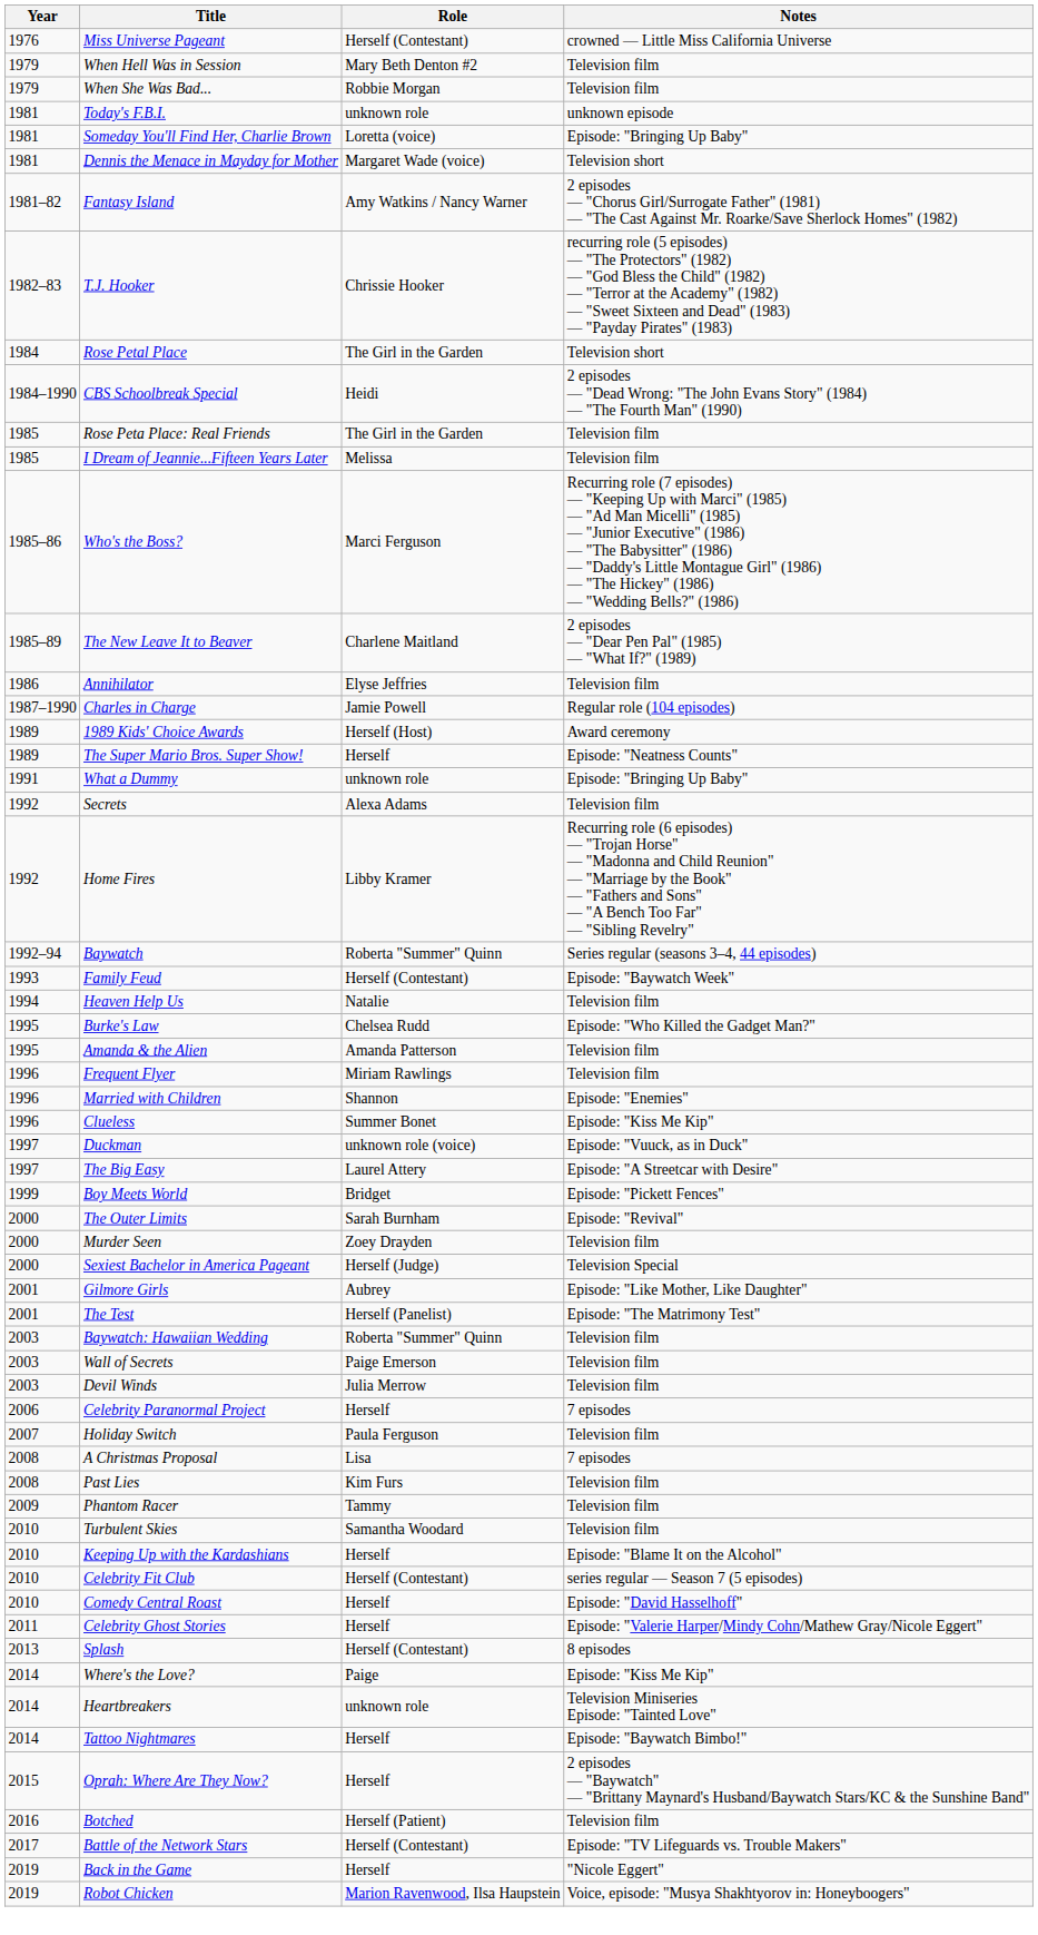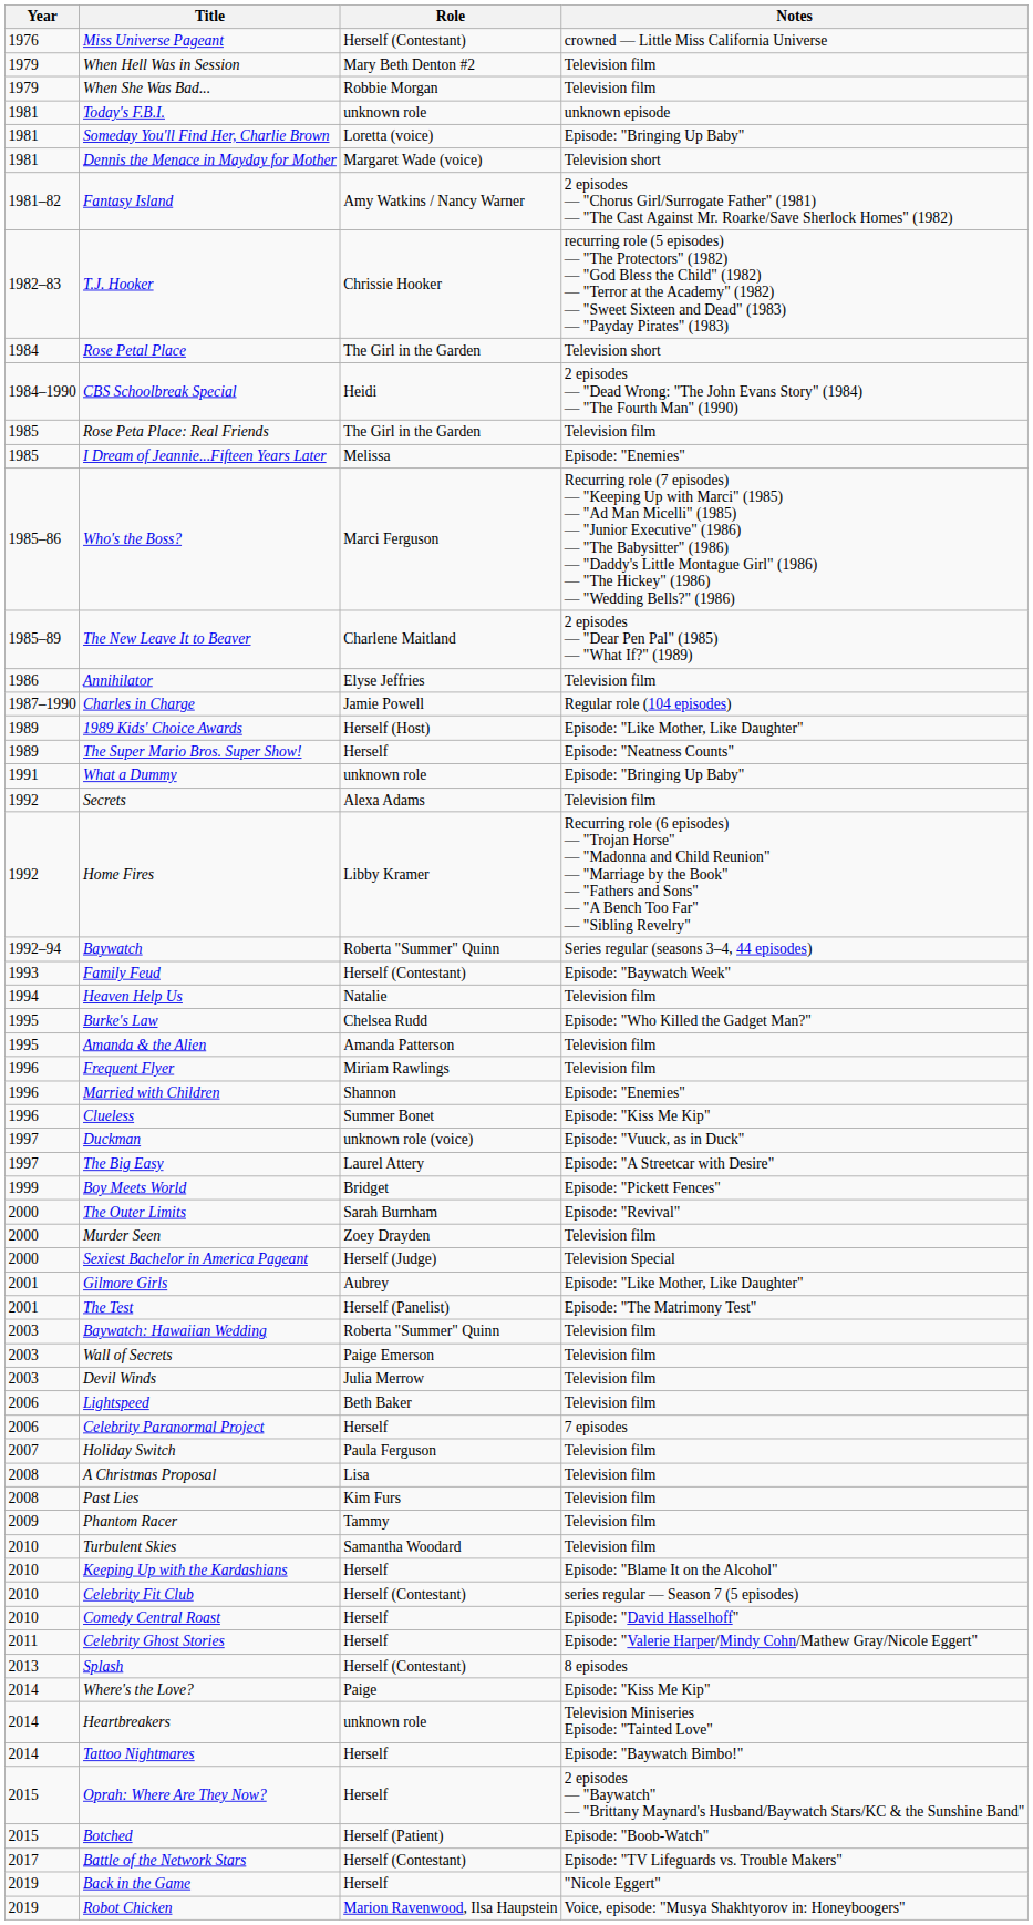I Dream of Jeannie...Fifteen Years Later | Notes: Television film -> Episode: "Enemies"
1989 Kids' Choice Awards | Notes: Award ceremony -> Episode: "Like Mother, Like Daughter"
+ row: 2006 | Lightspeed | Beth Baker | Television film
A Christmas Proposal | Notes: 7 episodes -> Television film
Botched | Year: 2016 -> 2015
Botched | Notes: Television film -> Episode: "Boob-Watch"
